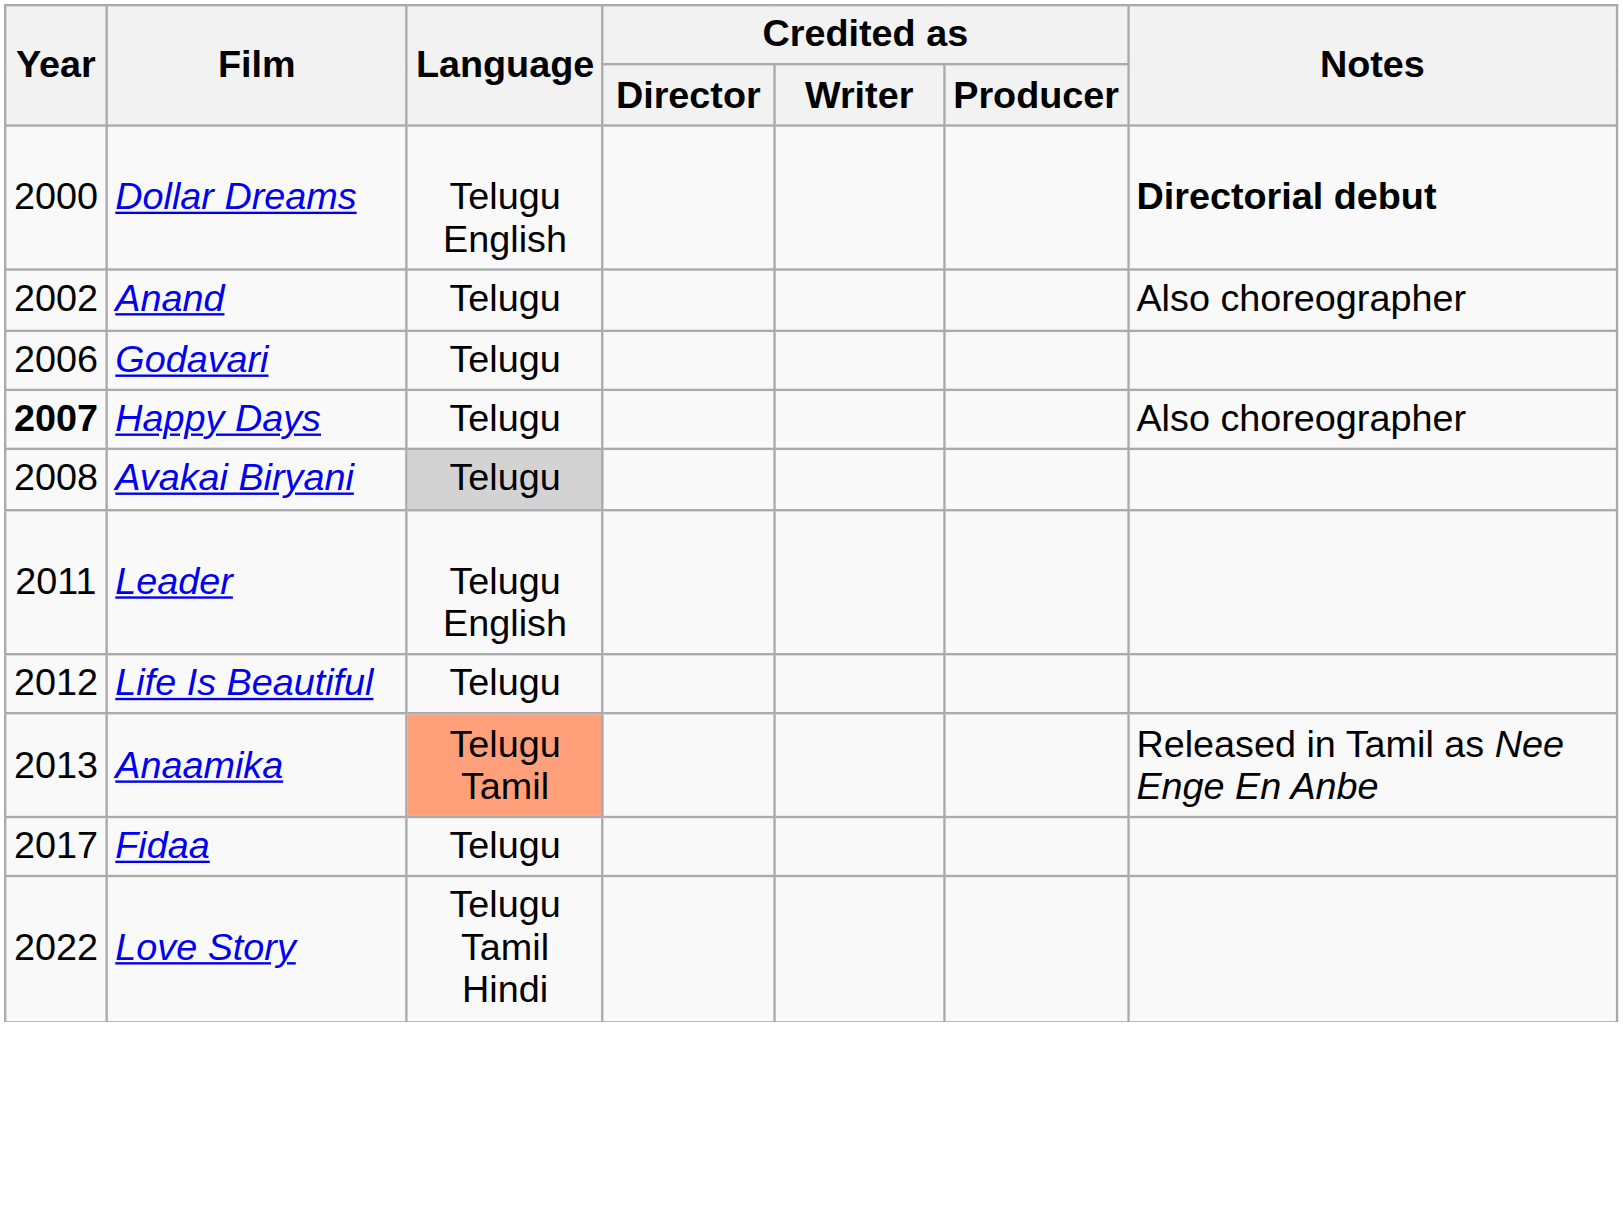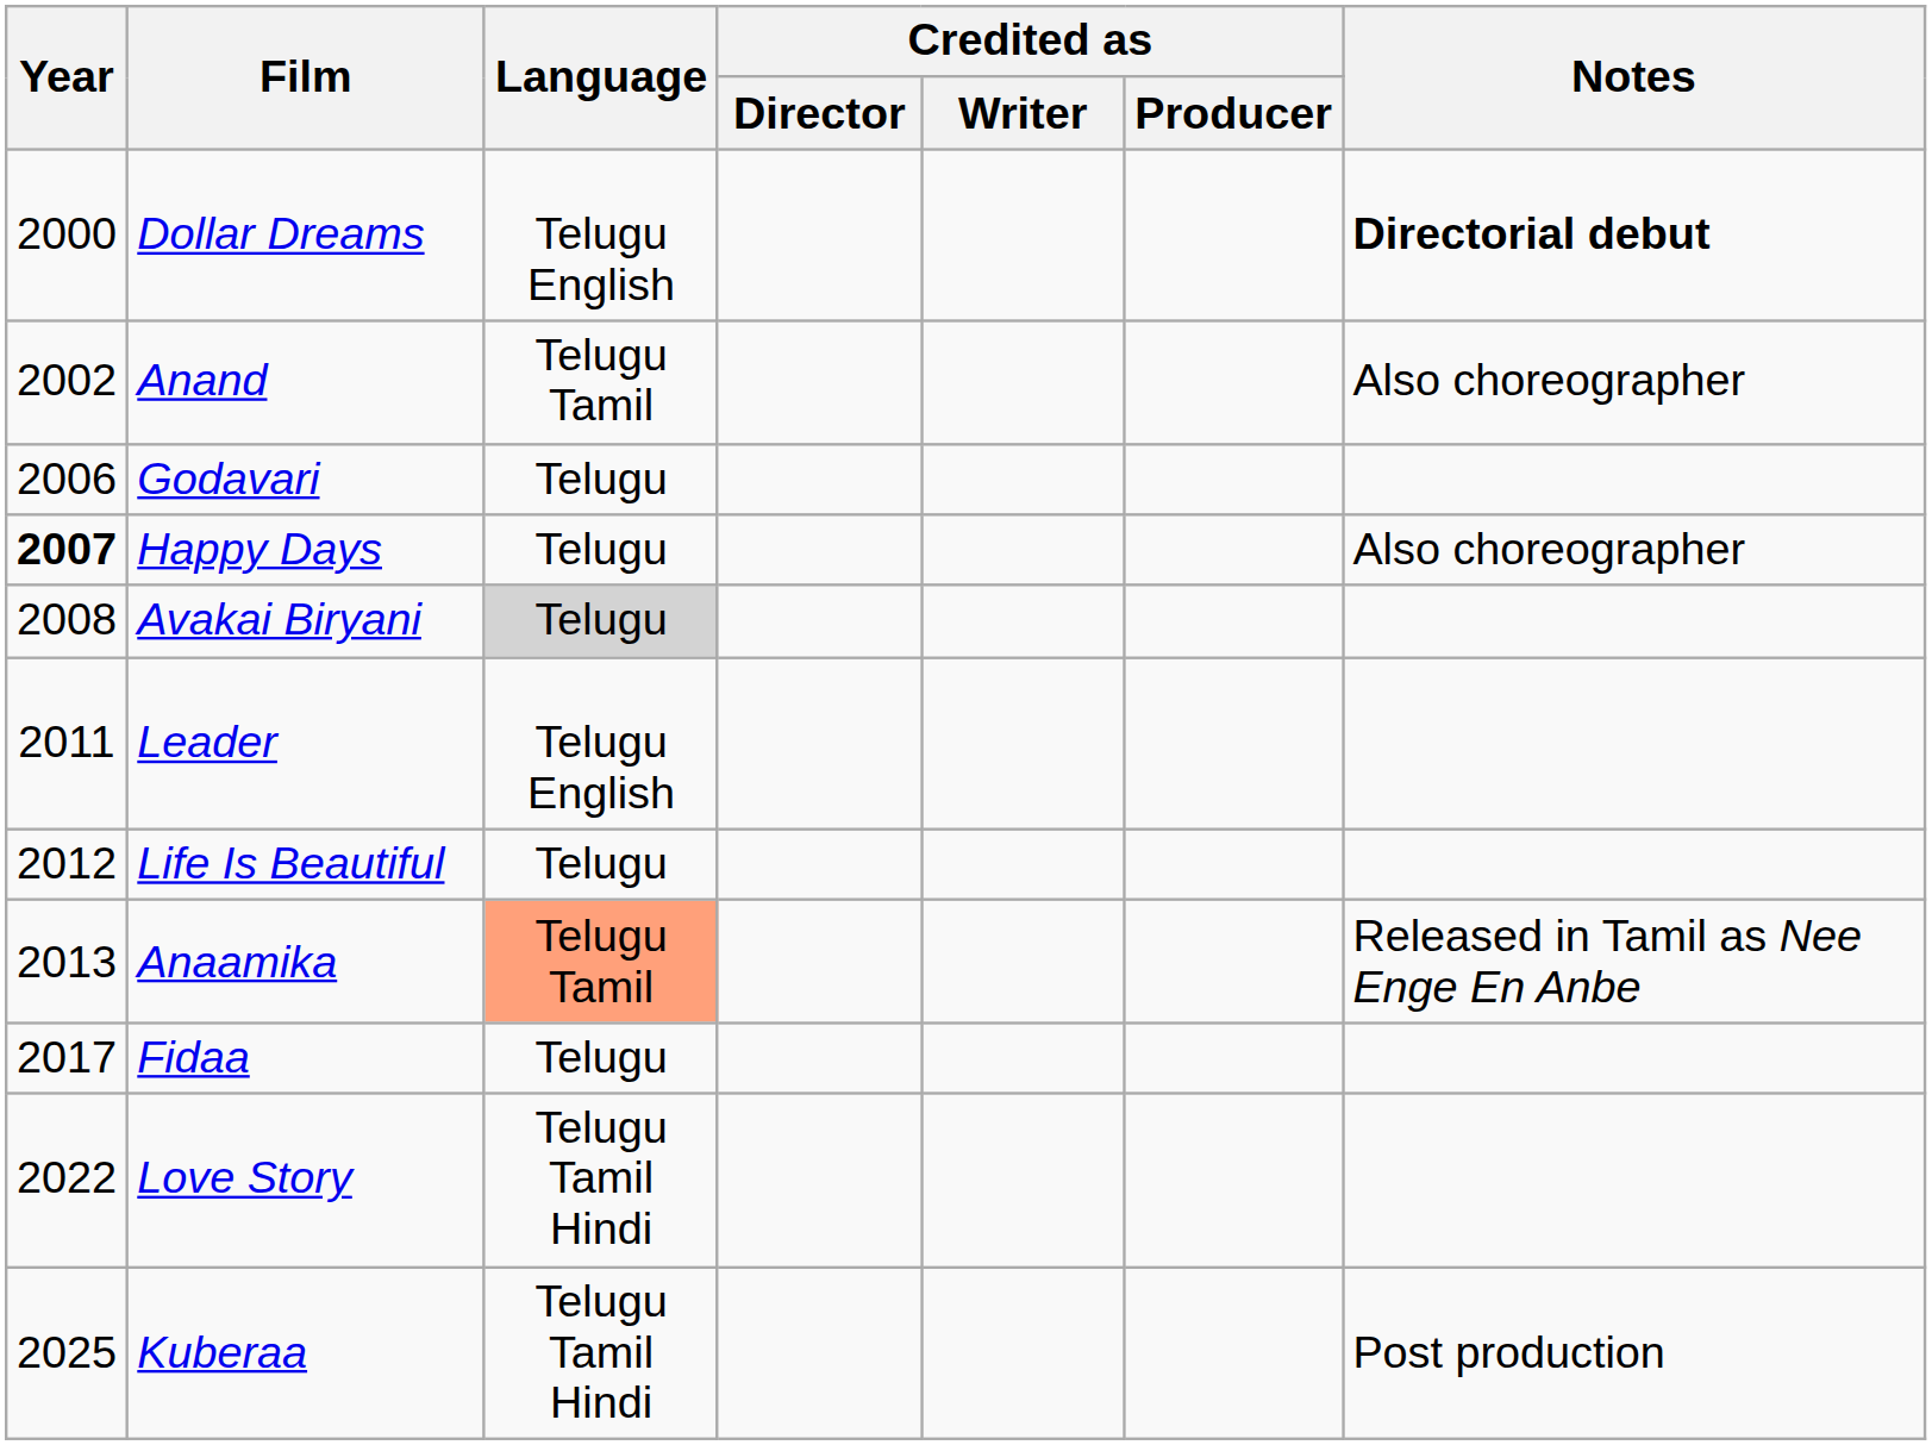Anand | Language: Telugu -> Telugu Tamil
+ row: 2025 | Kuberaa | Telugu Tamil Hindi | Post production
